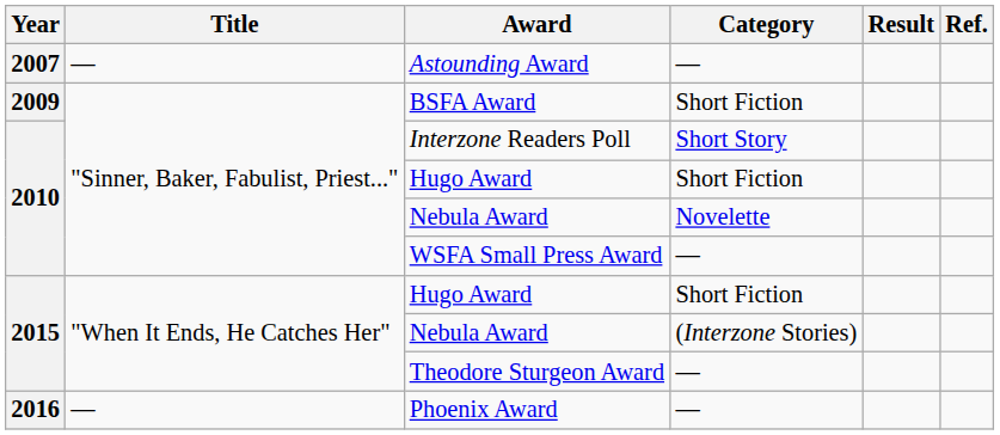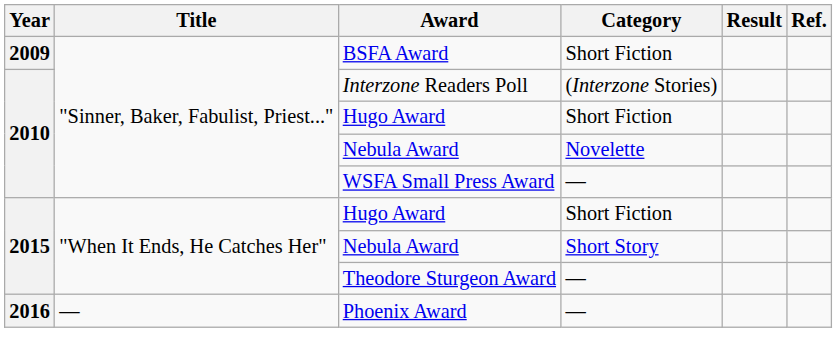- row: 2007 | — | Astounding Award | —
Interzone Readers Poll | Category: Short Story -> (Interzone Stories)
2015 / Nebula Award | Category: (Interzone Stories) -> Short Story
